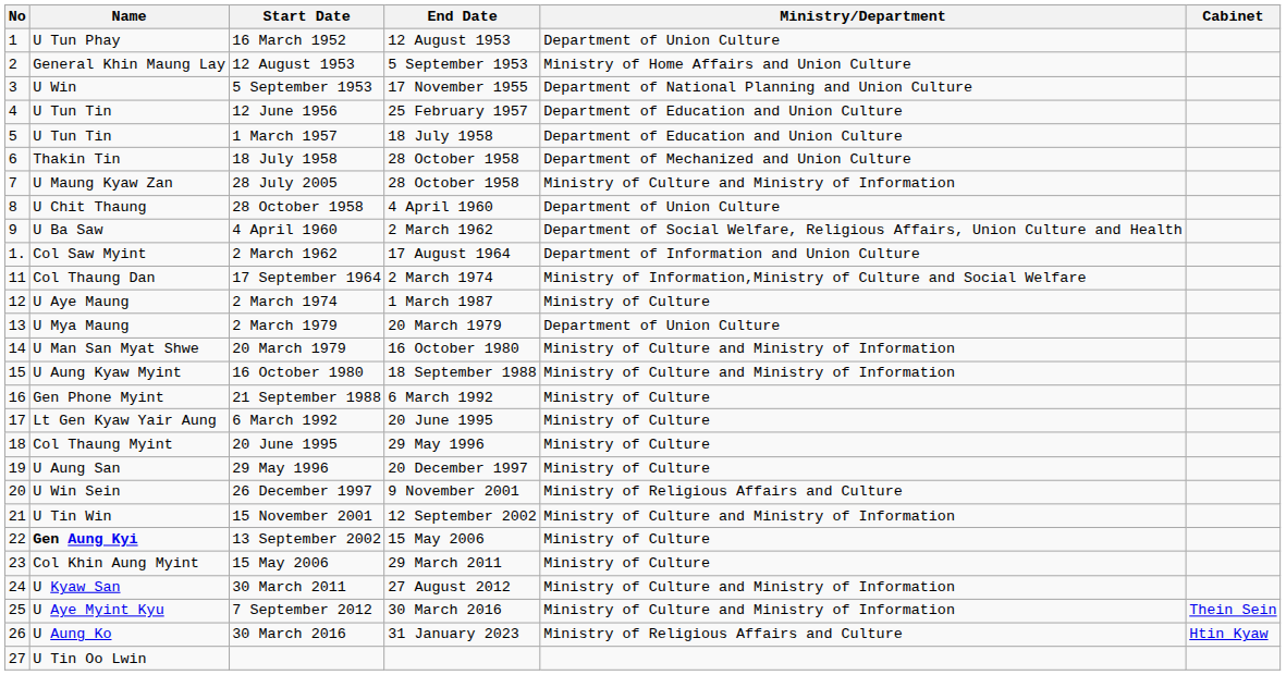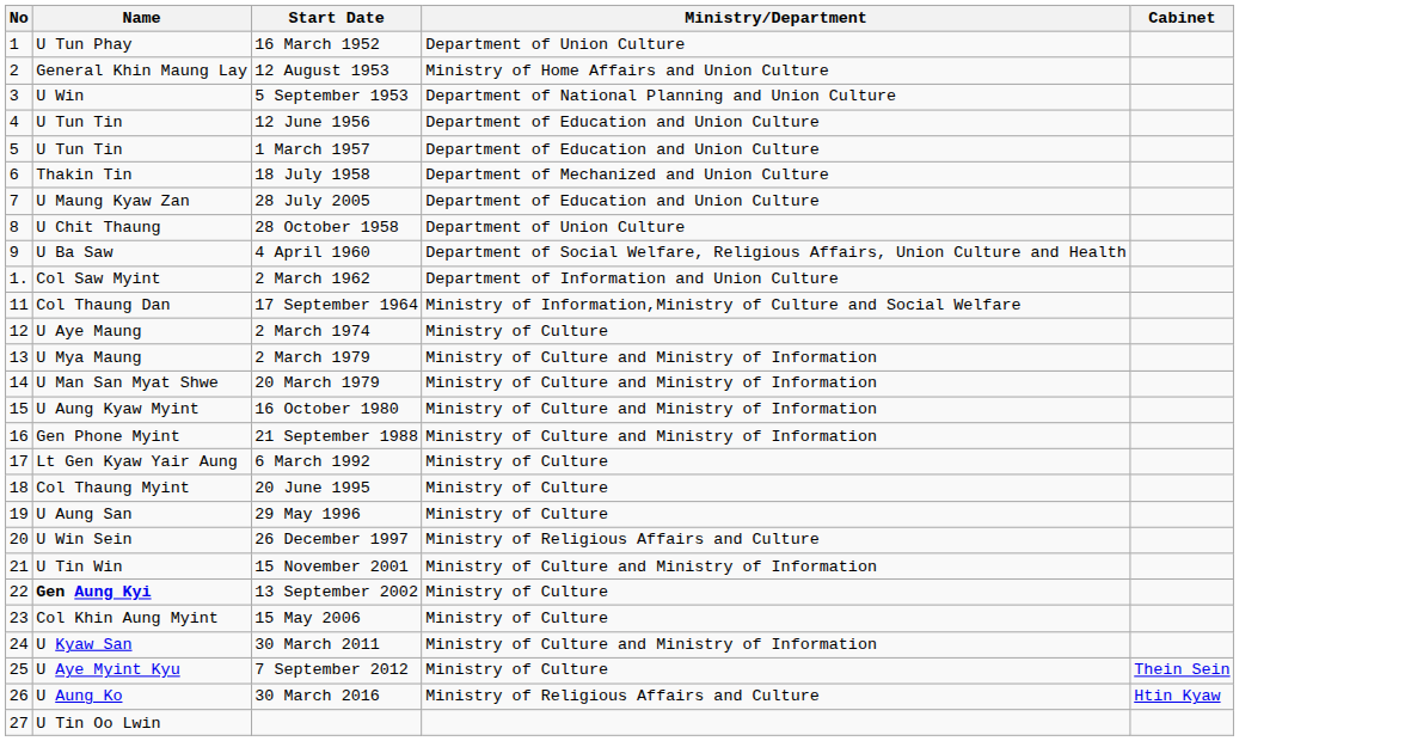- column: End Date | 12 August 1953 | 5 September 1953 | 17 November 1955 | 25 February 1957 | 18 July 1958 | 28 October 1958 | 28 October 1958 | 4 April 1960 | 2 March 1962 | 17 August 1964 | 2 March 1974 | 1 March 1987 | 20 March 1979 | 16 October 1980 | 18 September 1988 | 6 March 1992 | 20 June 1995 | 29 May 1996 | 20 December 1997 | 9 November 2001 | 12 September 2002 | 15 May 2006 | 29 March 2011 | 27 August 2012 | 30 March 2016 | 31 January 2023
28 July 2005 | Ministry/Department: Ministry of Culture and Ministry of Information -> Department of Education and Union Culture
2 March 1979 | Ministry/Department: Department of Union Culture -> Ministry of Culture and Ministry of Information
21 September 1988 | Ministry/Department: Ministry of Culture -> Ministry of Culture and Ministry of Information
7 September 2012 | Ministry/Department: Ministry of Culture and Ministry of Information -> Ministry of Culture
